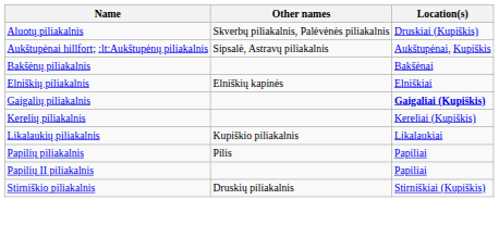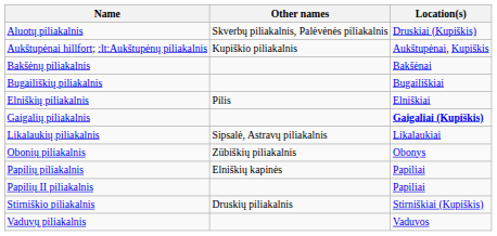Aukštupėnai hillfort; :lt:Aukštupėnų piliakalnis | Other names: Sipsalė, Astravų piliakalnis -> Kupiškio piliakalnis
+ row: Bugailiškių piliakalnis | Bugailiškiai
Elniškių piliakalnis | Other names: Elniškių kapinės -> Pilis
- row: Kerelių piliakalnis | Kereliai (Kupiškis)
Likalaukių piliakalnis | Other names: Kupiškio piliakalnis -> Sipsalė, Astravų piliakalnis
+ row: Obonių piliakalnis | Zūbiškių piliakalnis | Obonys
Papilių piliakalnis | Other names: Pilis -> Elniškių kapinės
+ row: Vaduvų piliakalnis | Vaduvos
